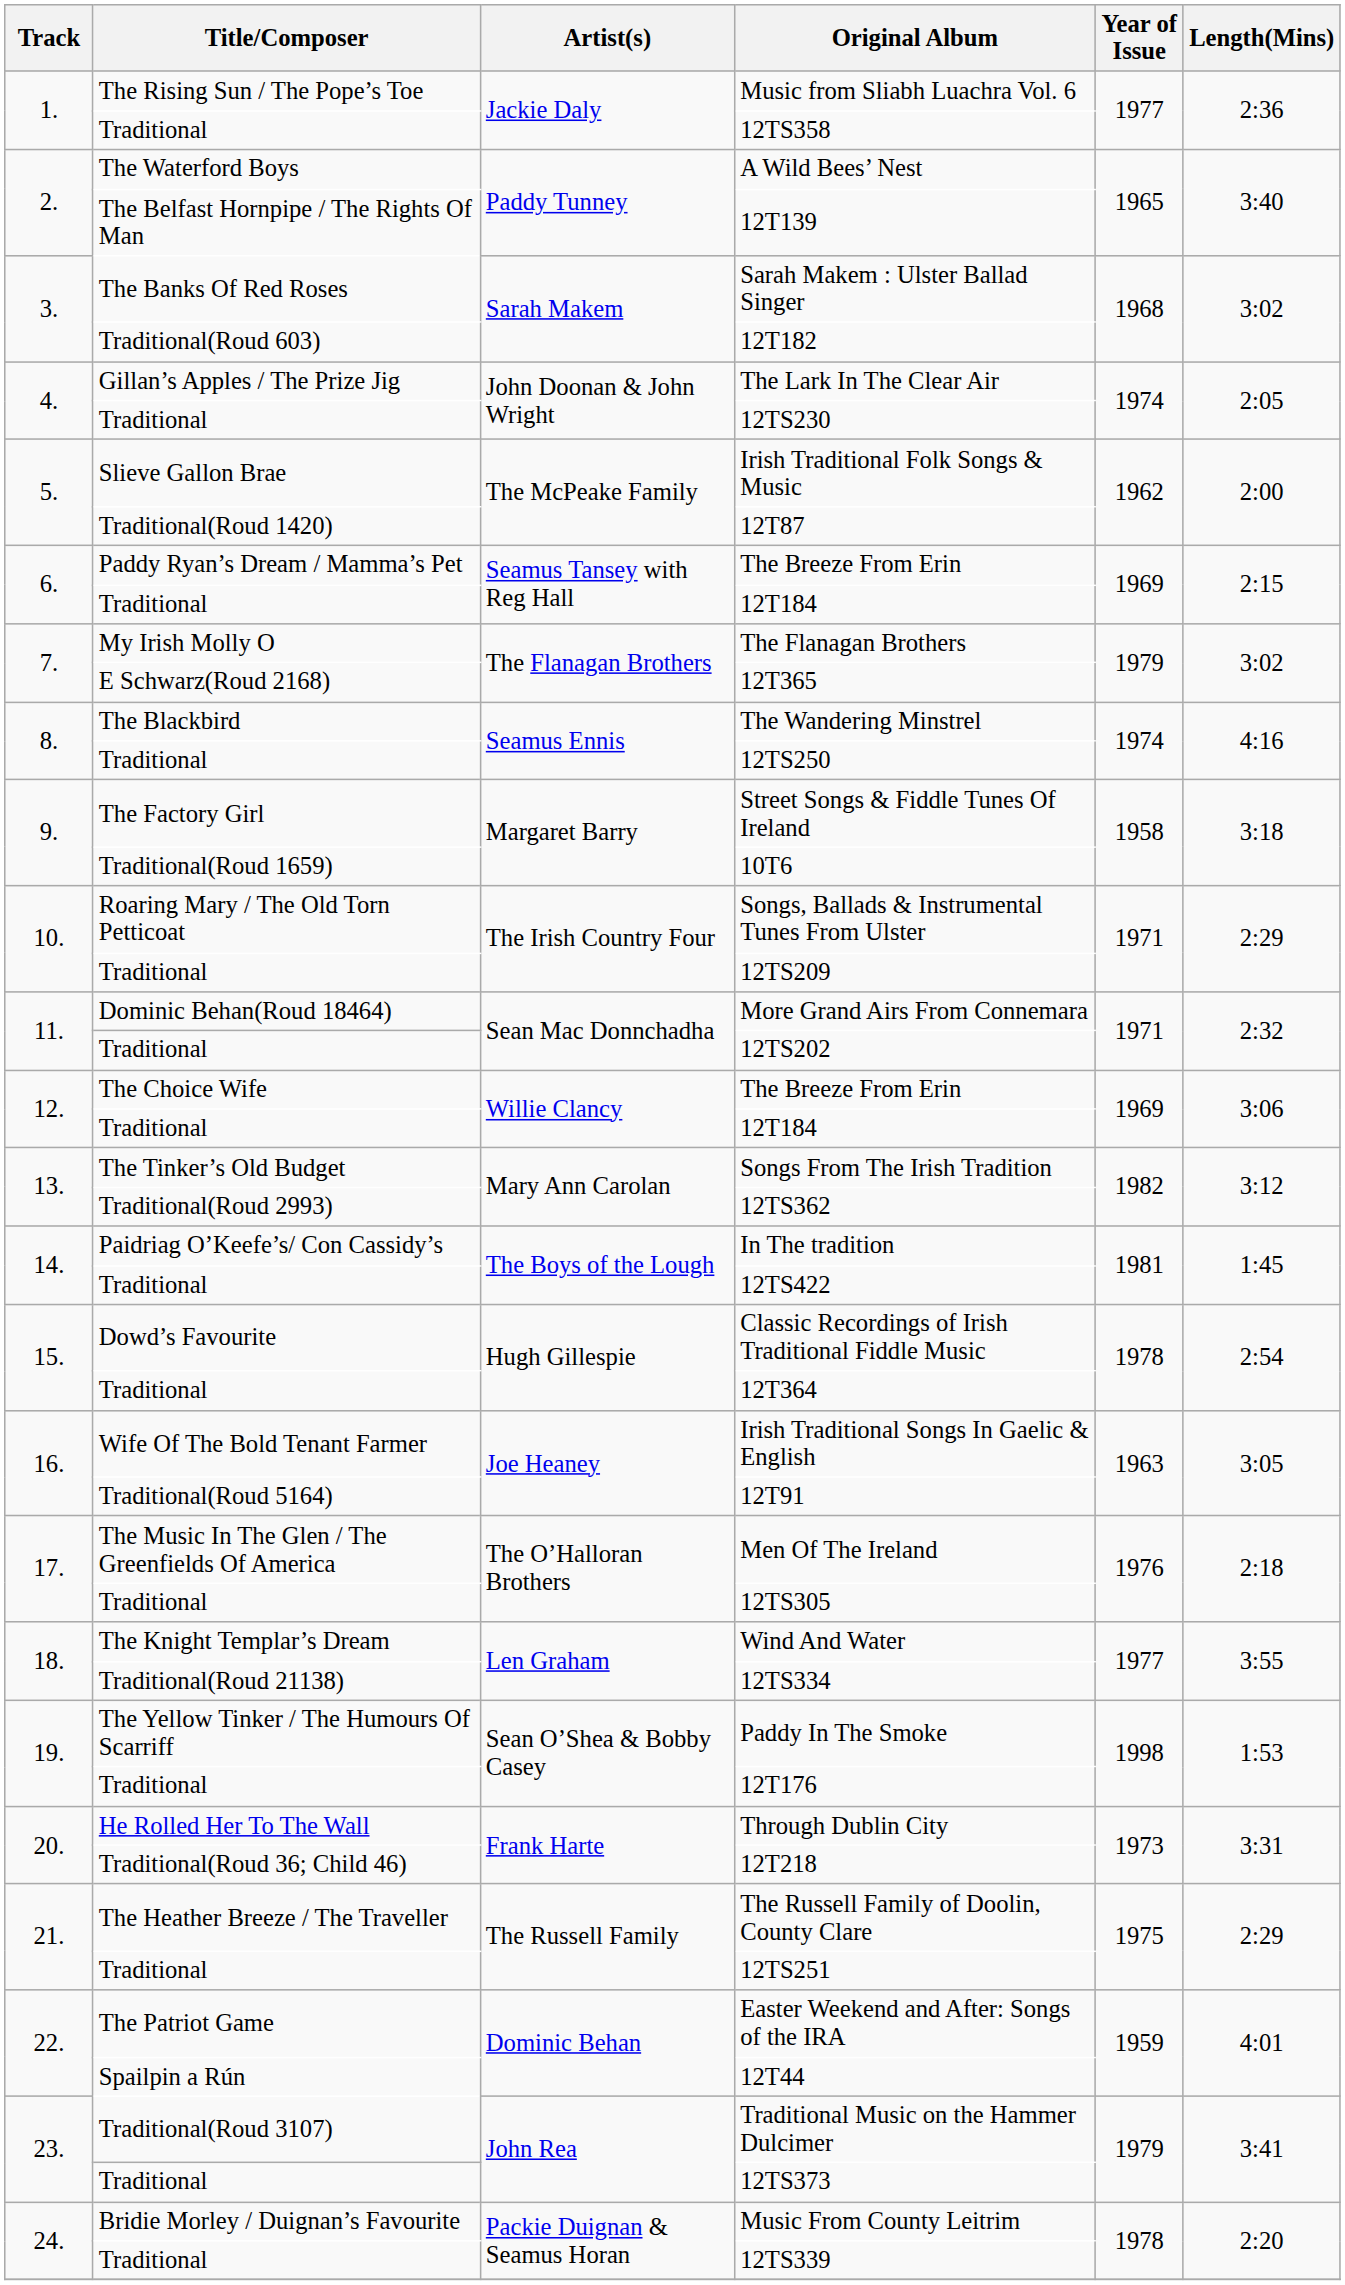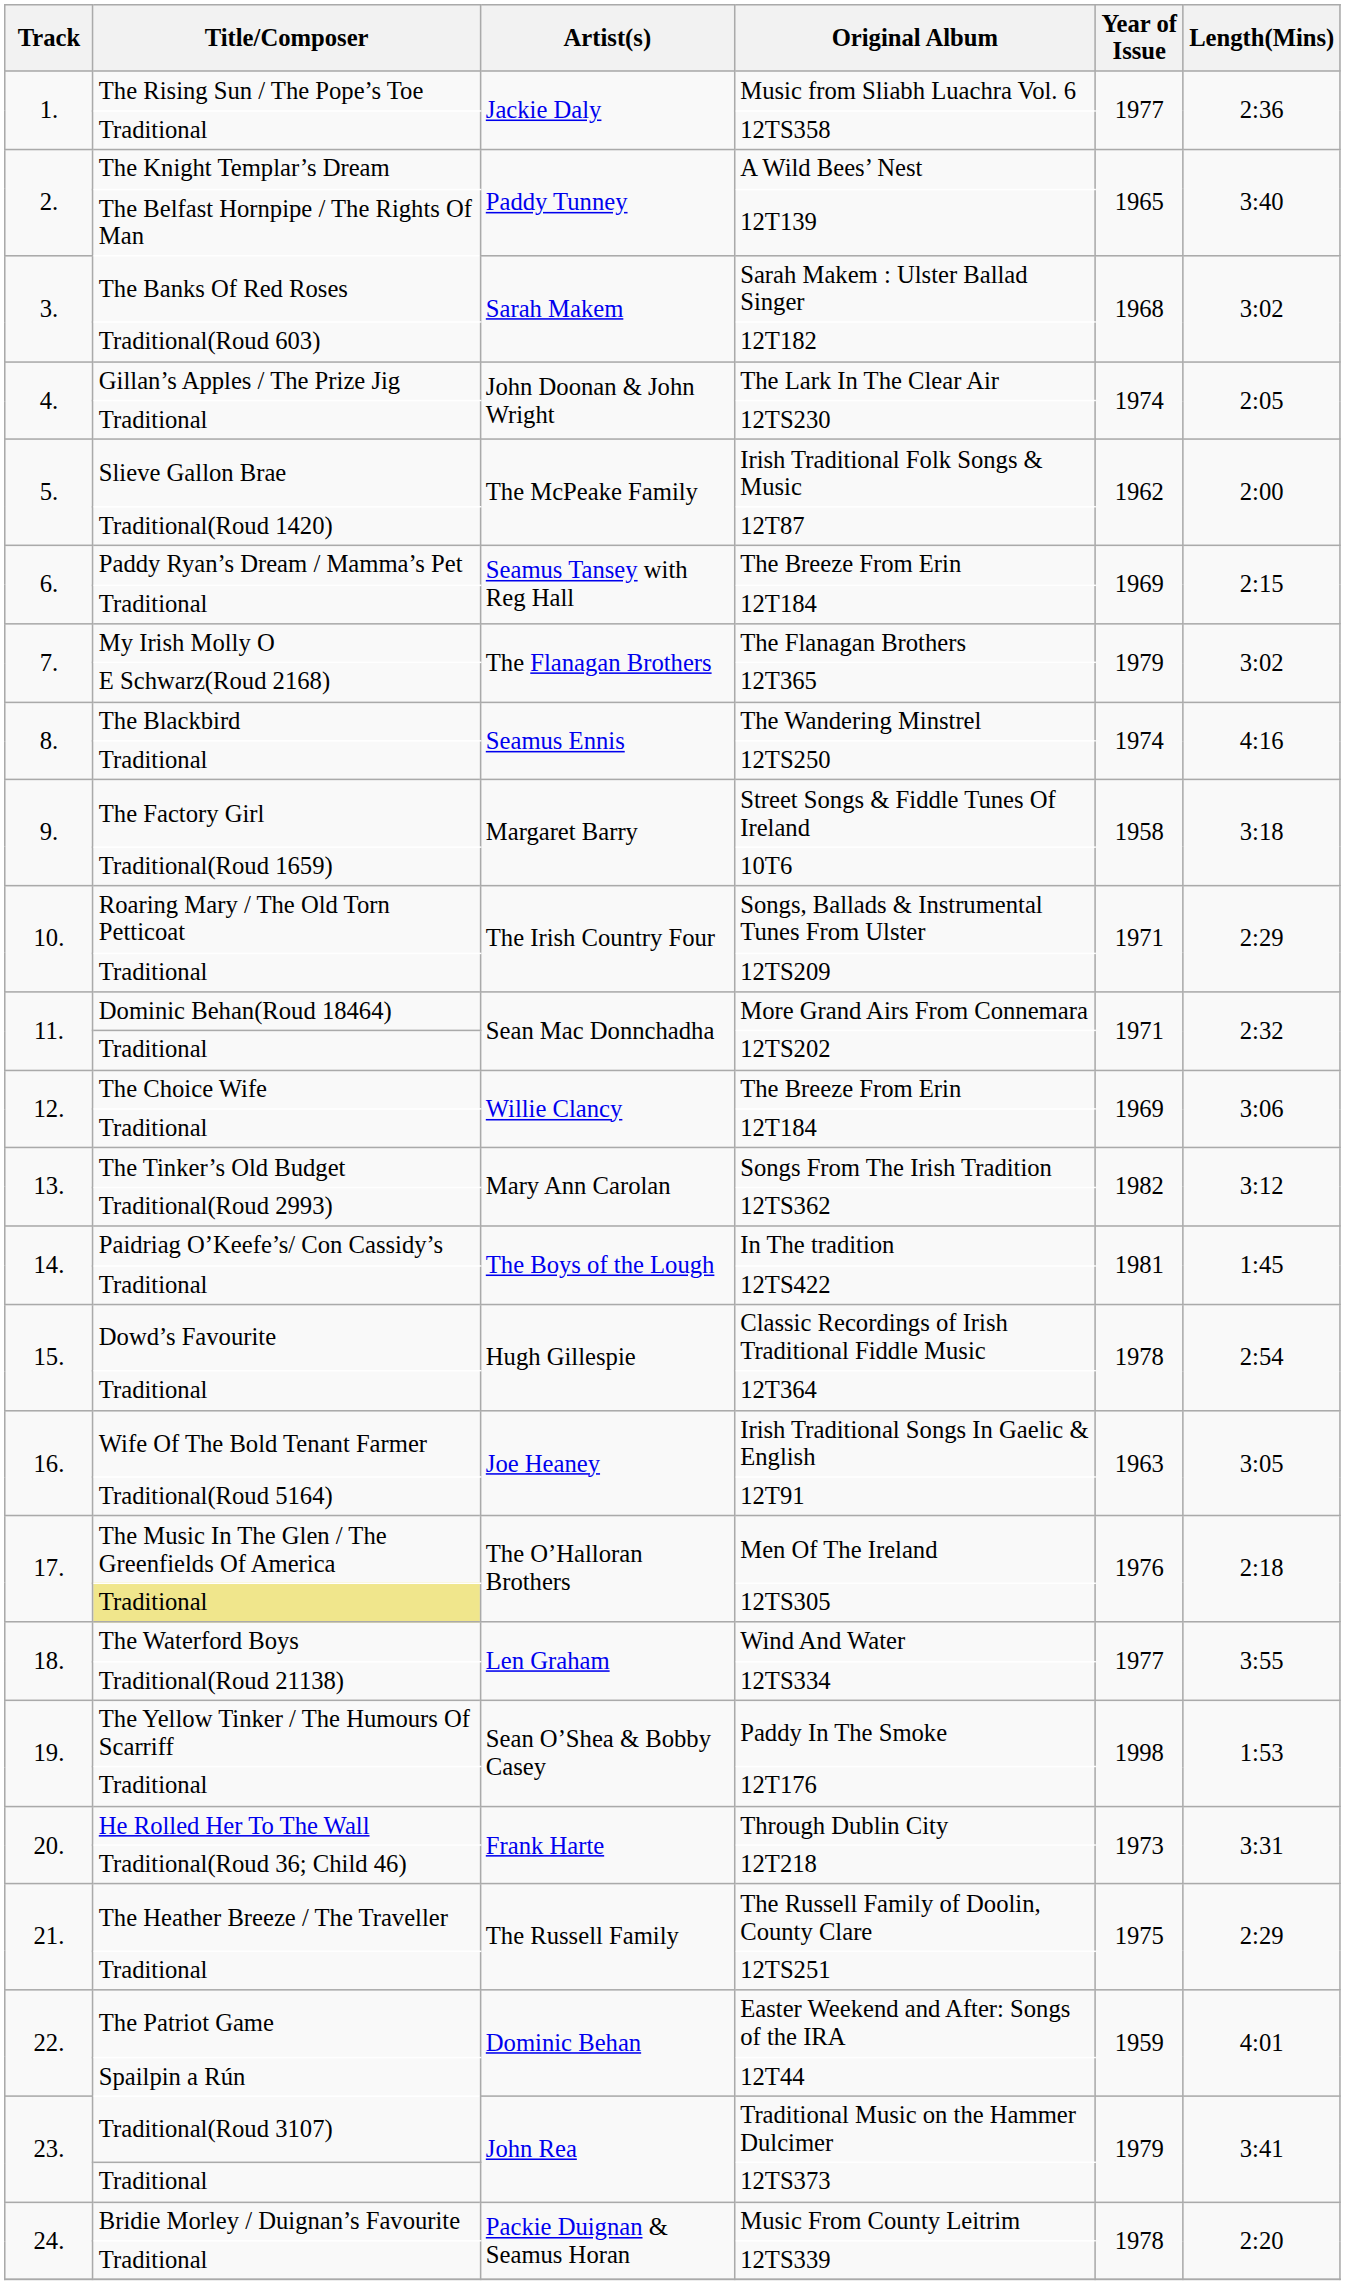A Wild Bees’ Nest | Title/Composer: The Waterford Boys -> The Knight Templar’s Dream
12TS305 | Title/Composer: no background -> khaki background
Wind And Water | Title/Composer: The Knight Templar’s Dream -> The Waterford Boys
